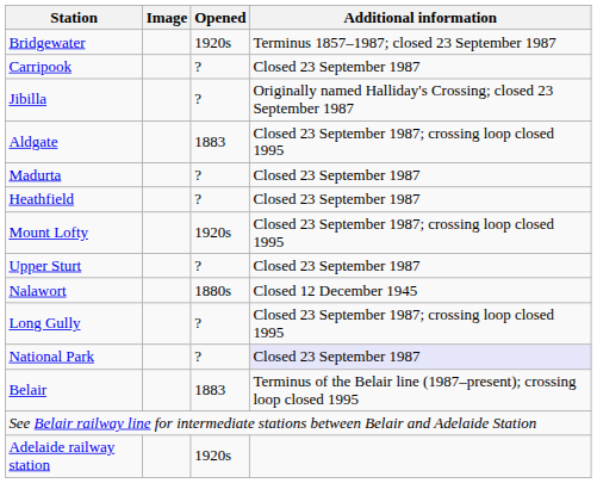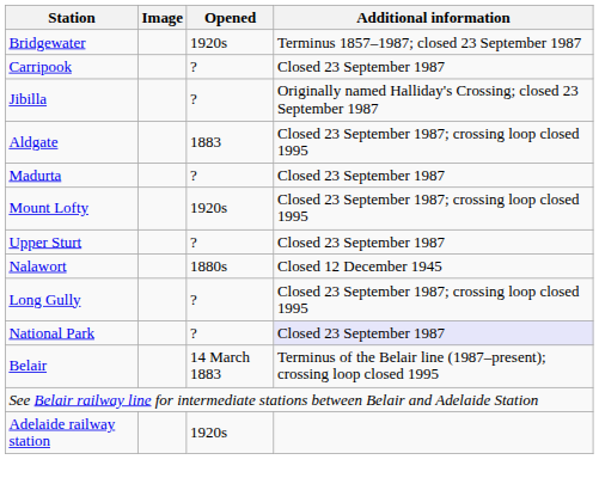- row: Heathfield | ? | Closed 23 September 1987
Belair | Opened: 1883 -> 14 March 1883
